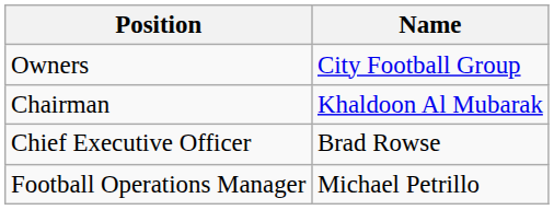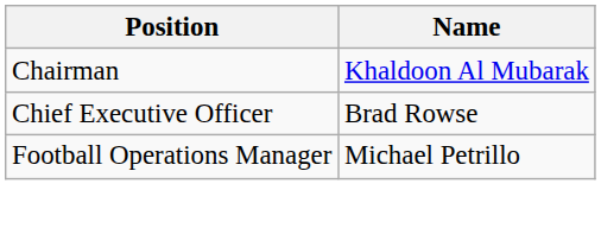- row: Owners | City Football Group
